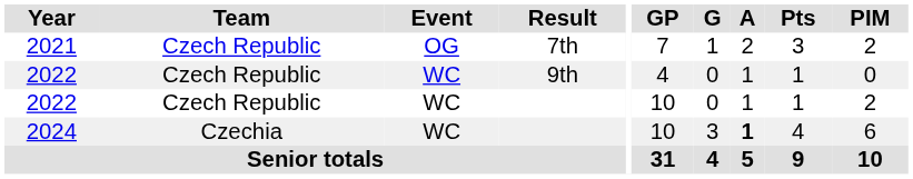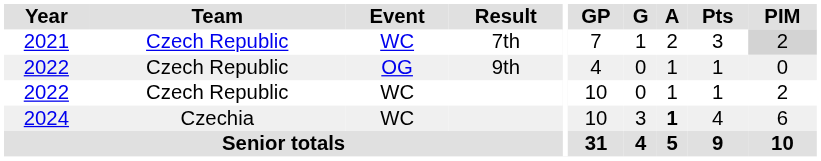2021 | Event: OG -> WC
2021 | PIM: no background -> lightgrey background
2022 / 9th | Event: WC -> OG
